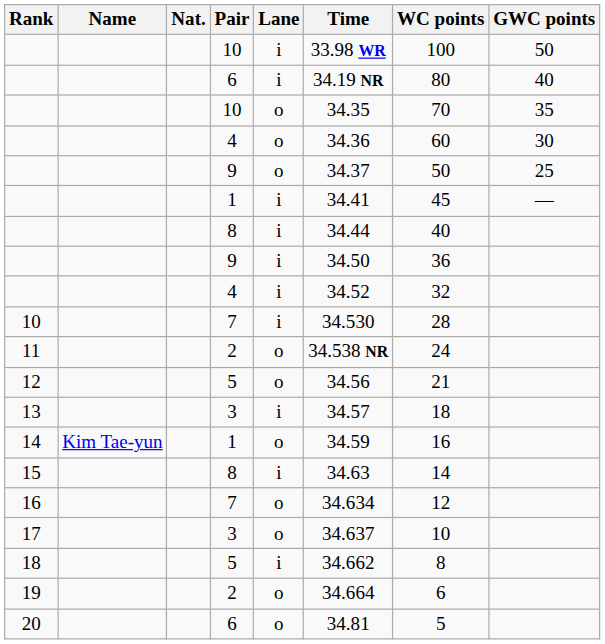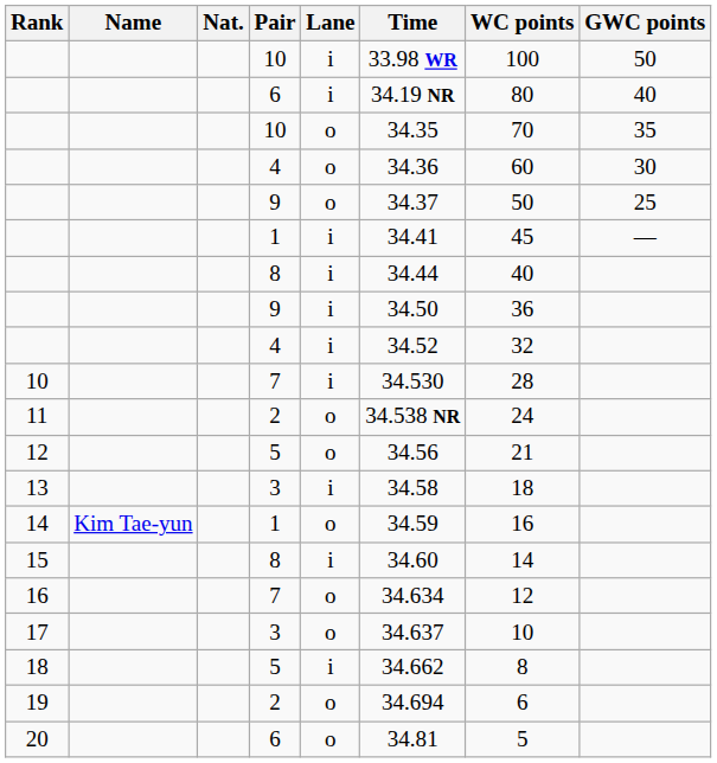13 | Time: 34.57 -> 34.58
15 | Time: 34.63 -> 34.60
19 | Time: 34.664 -> 34.694
